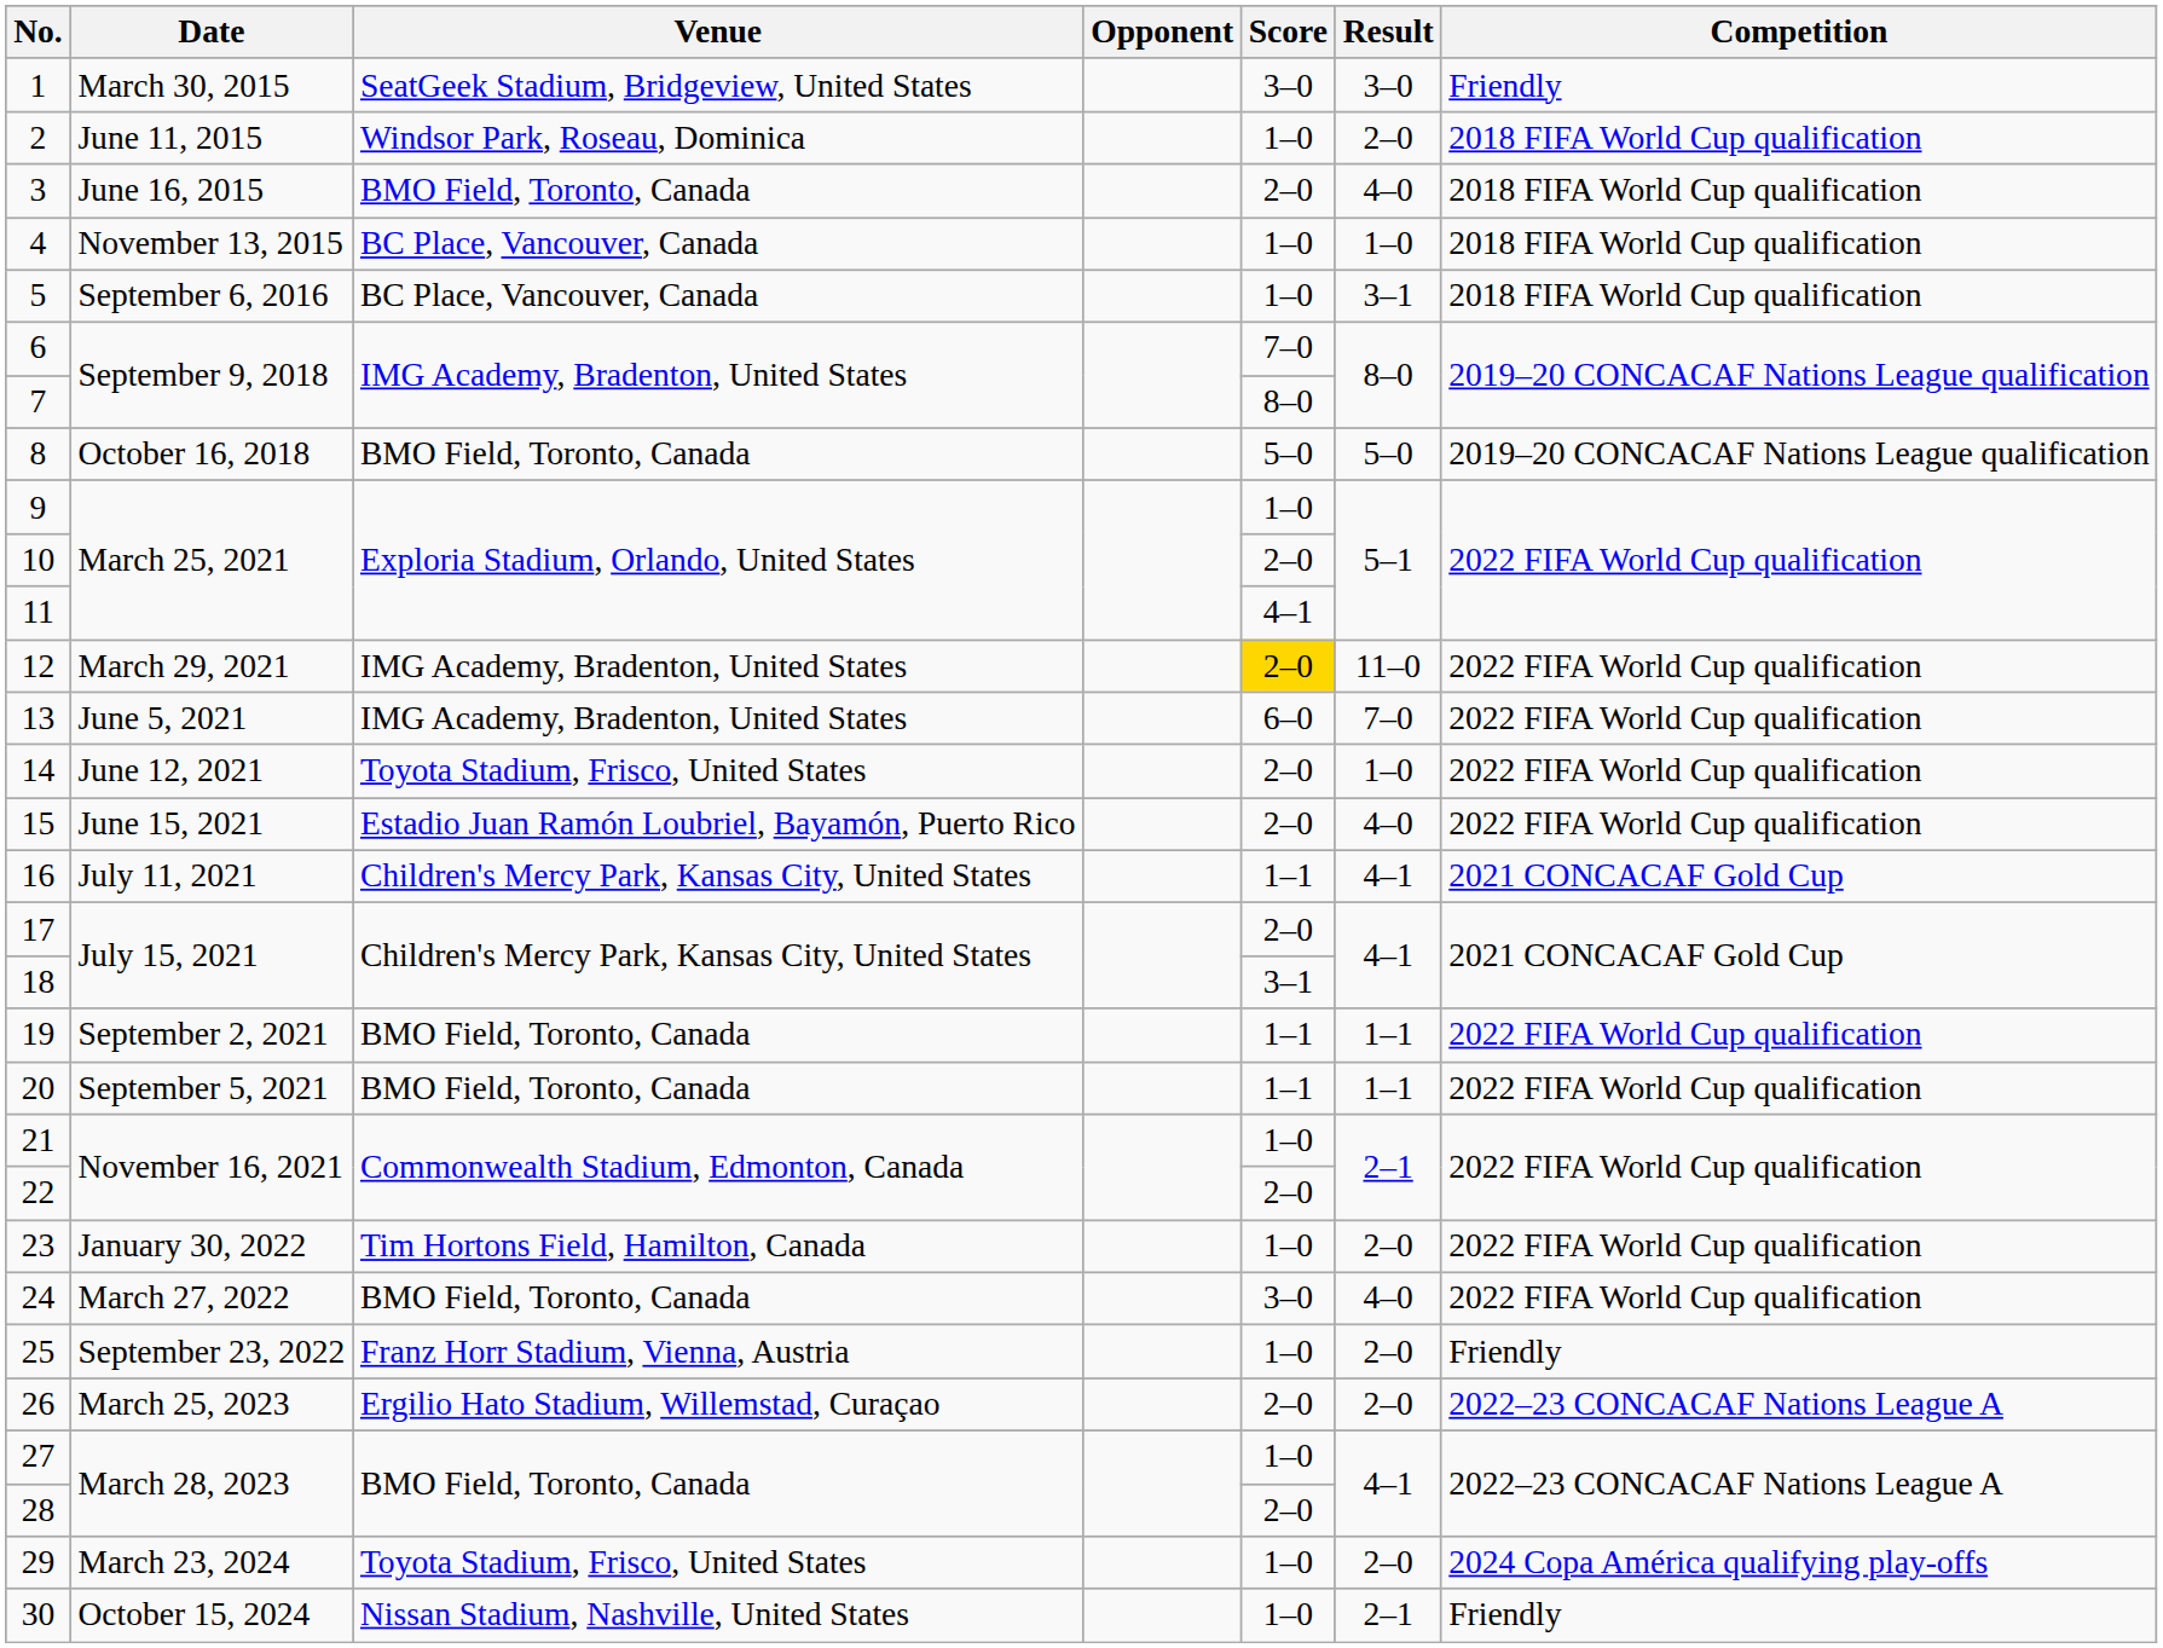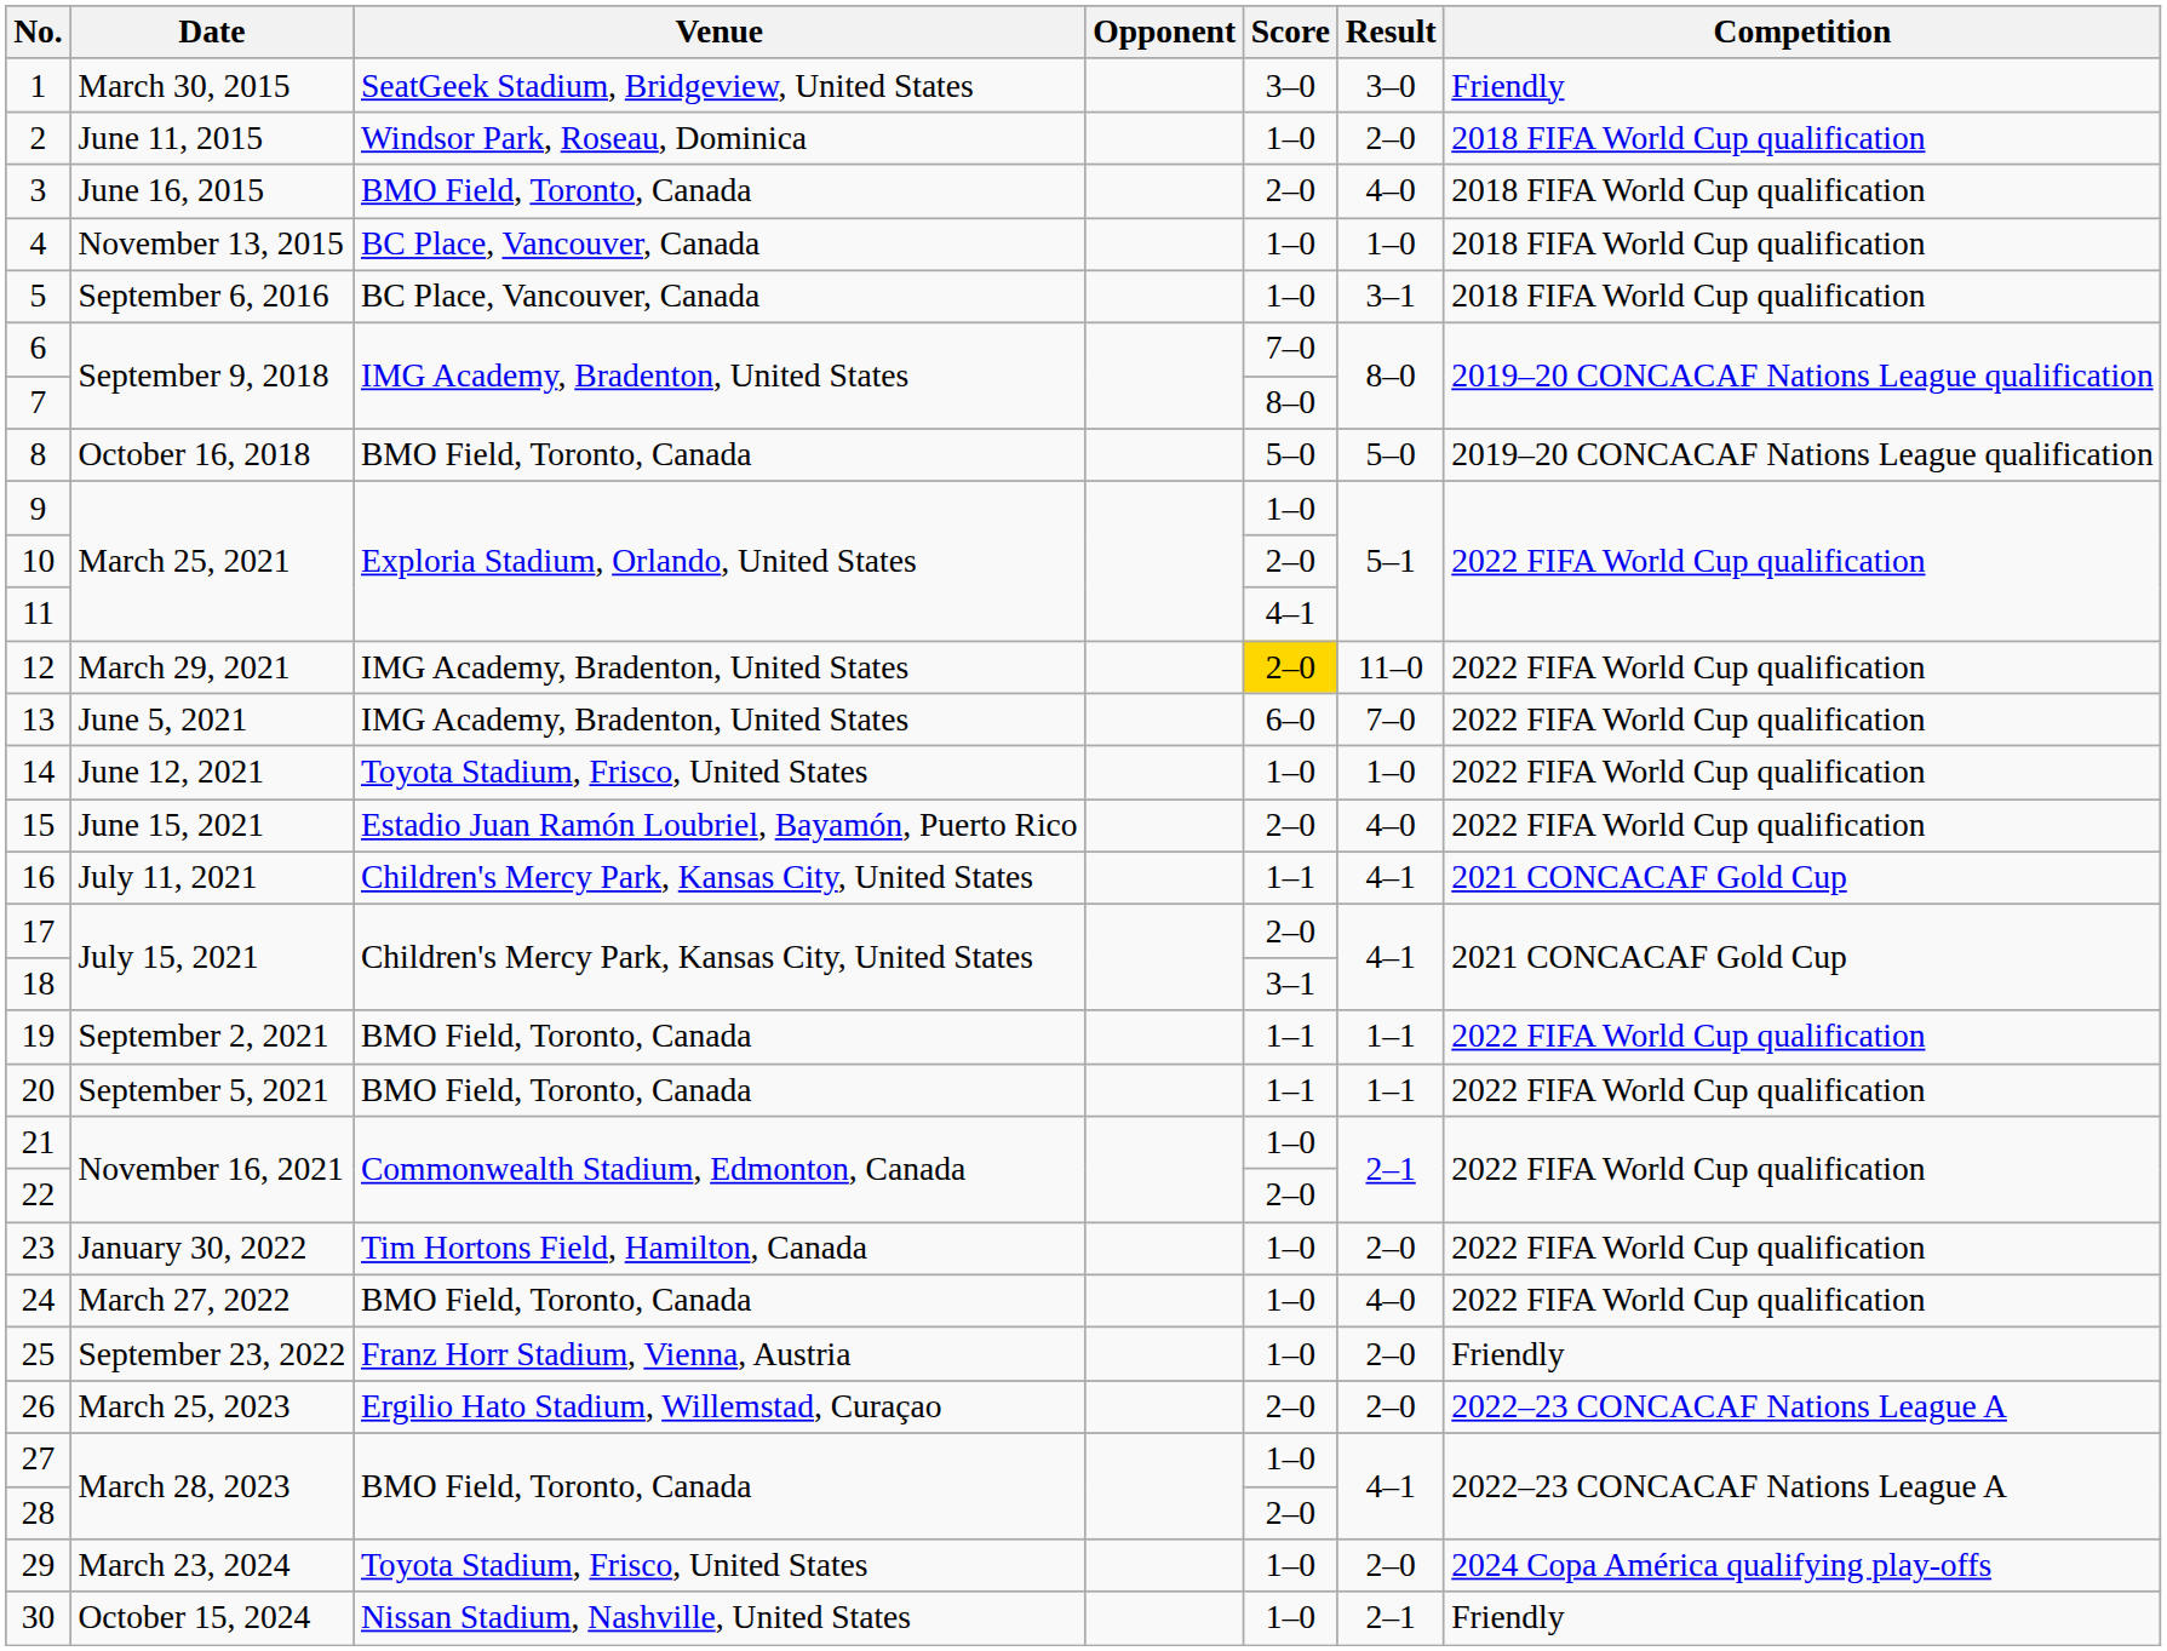14 | Score: 2–0 -> 1–0
24 | Score: 3–0 -> 1–0
